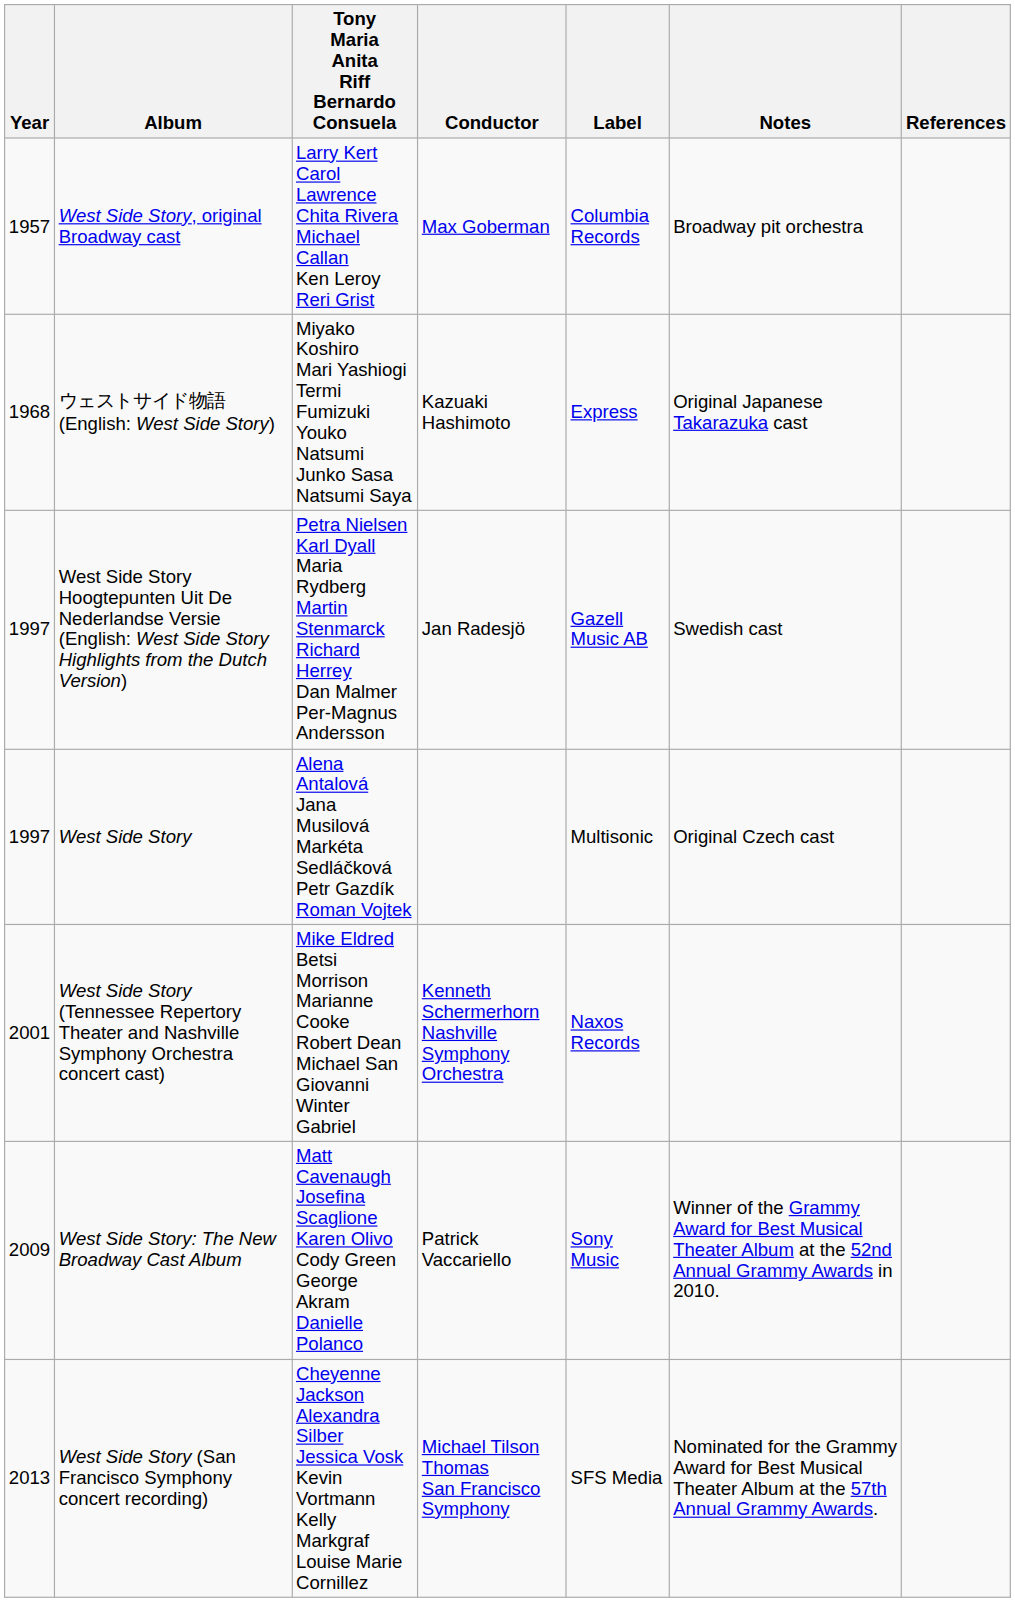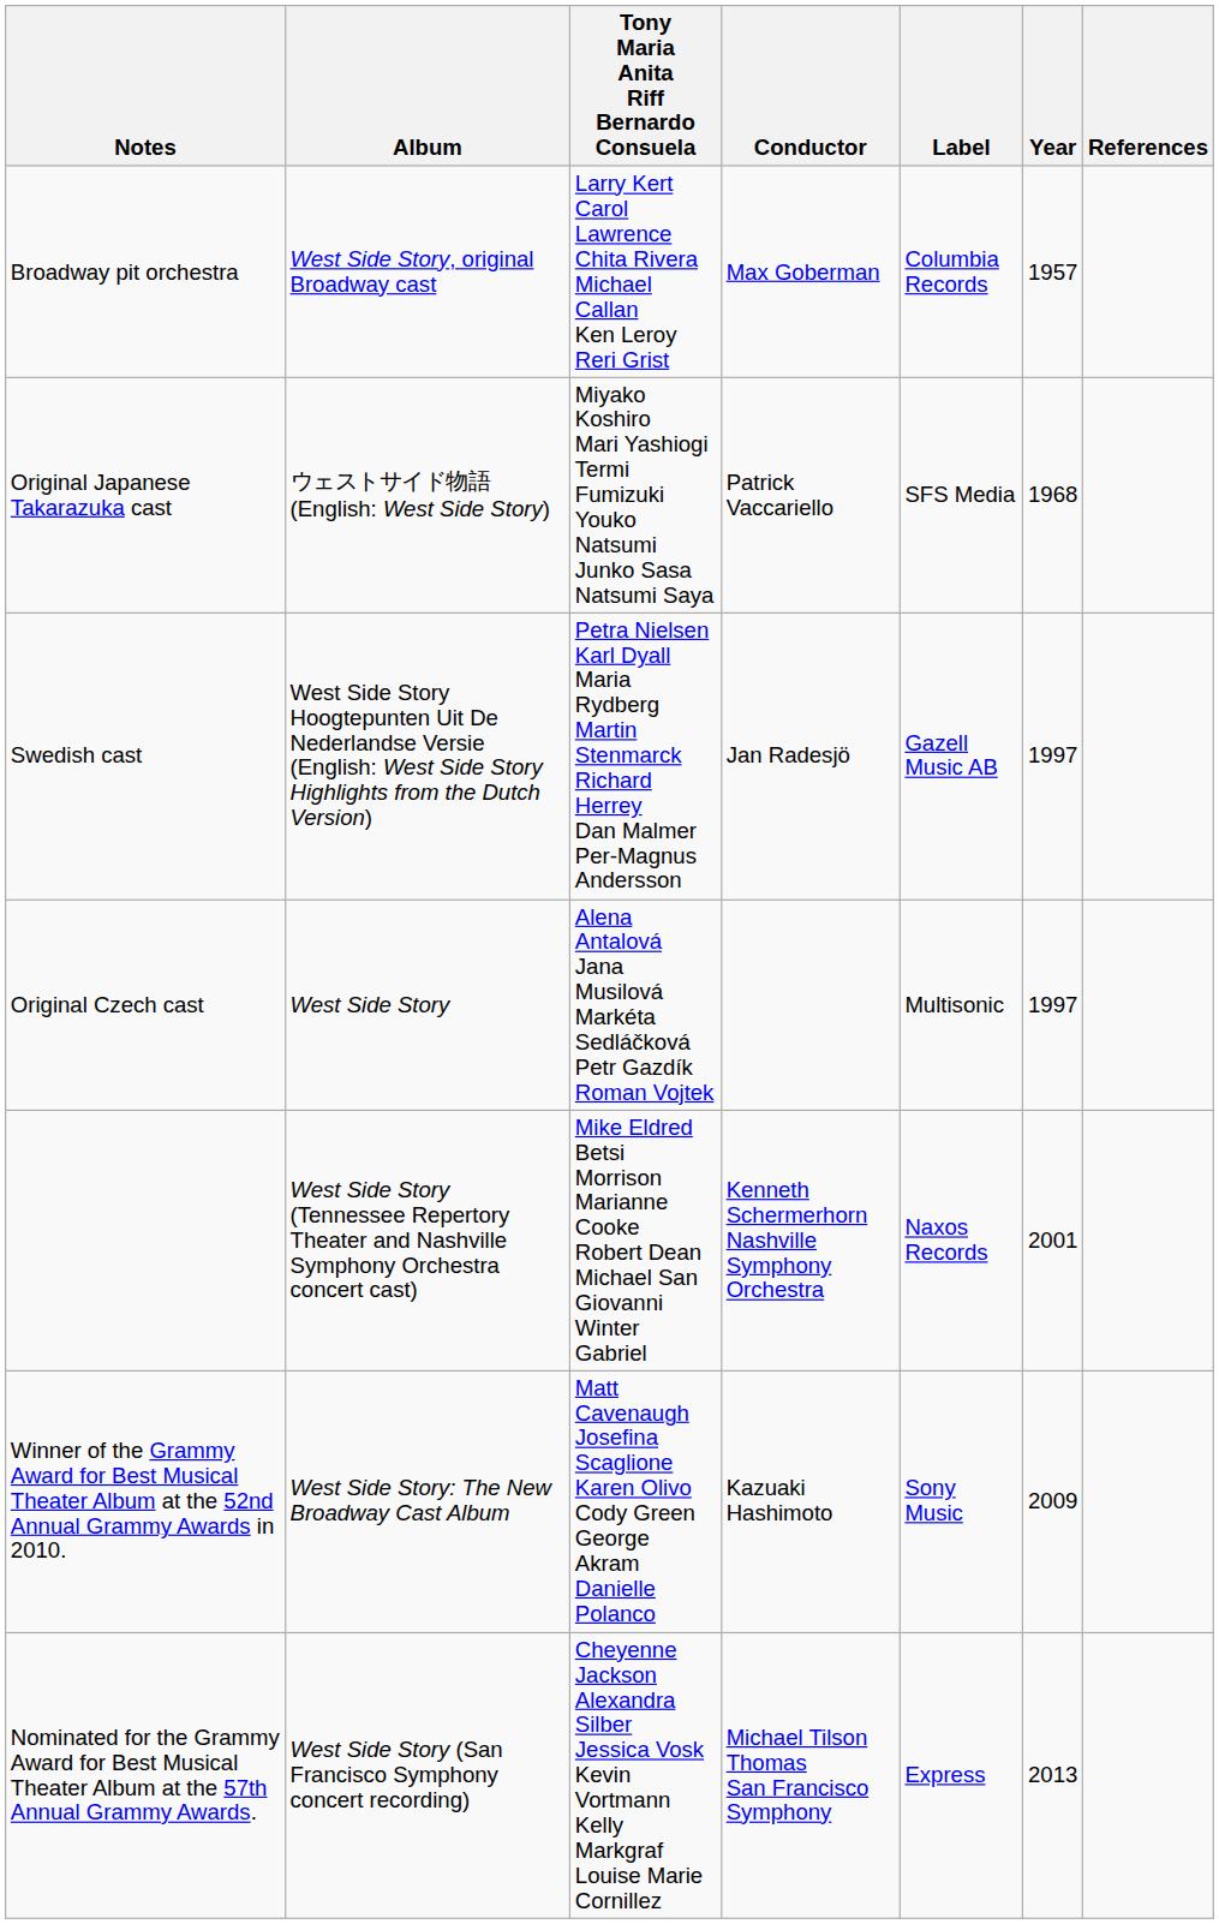columns swapped: Year <-> Notes
ウェストサイド物語 (English: West Side Story) | Conductor: Kazuaki Hashimoto -> Patrick Vaccariello
ウェストサイド物語 (English: West Side Story) | Label: Express -> SFS Media
West Side Story: The New Broadway Cast Album | Conductor: Patrick Vaccariello -> Kazuaki Hashimoto
West Side Story (San Francisco Symphony concert recording) | Label: SFS Media -> Express
